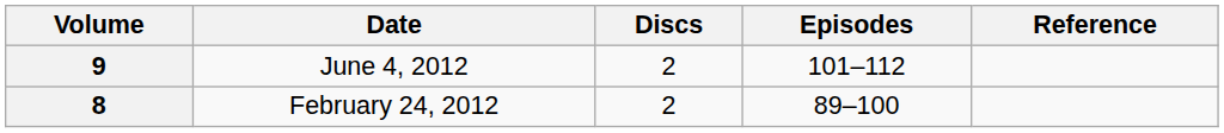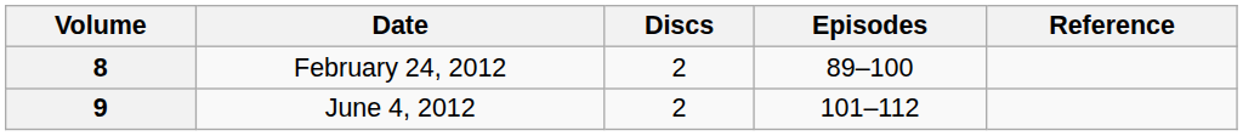rows swapped: 8 <-> 9
